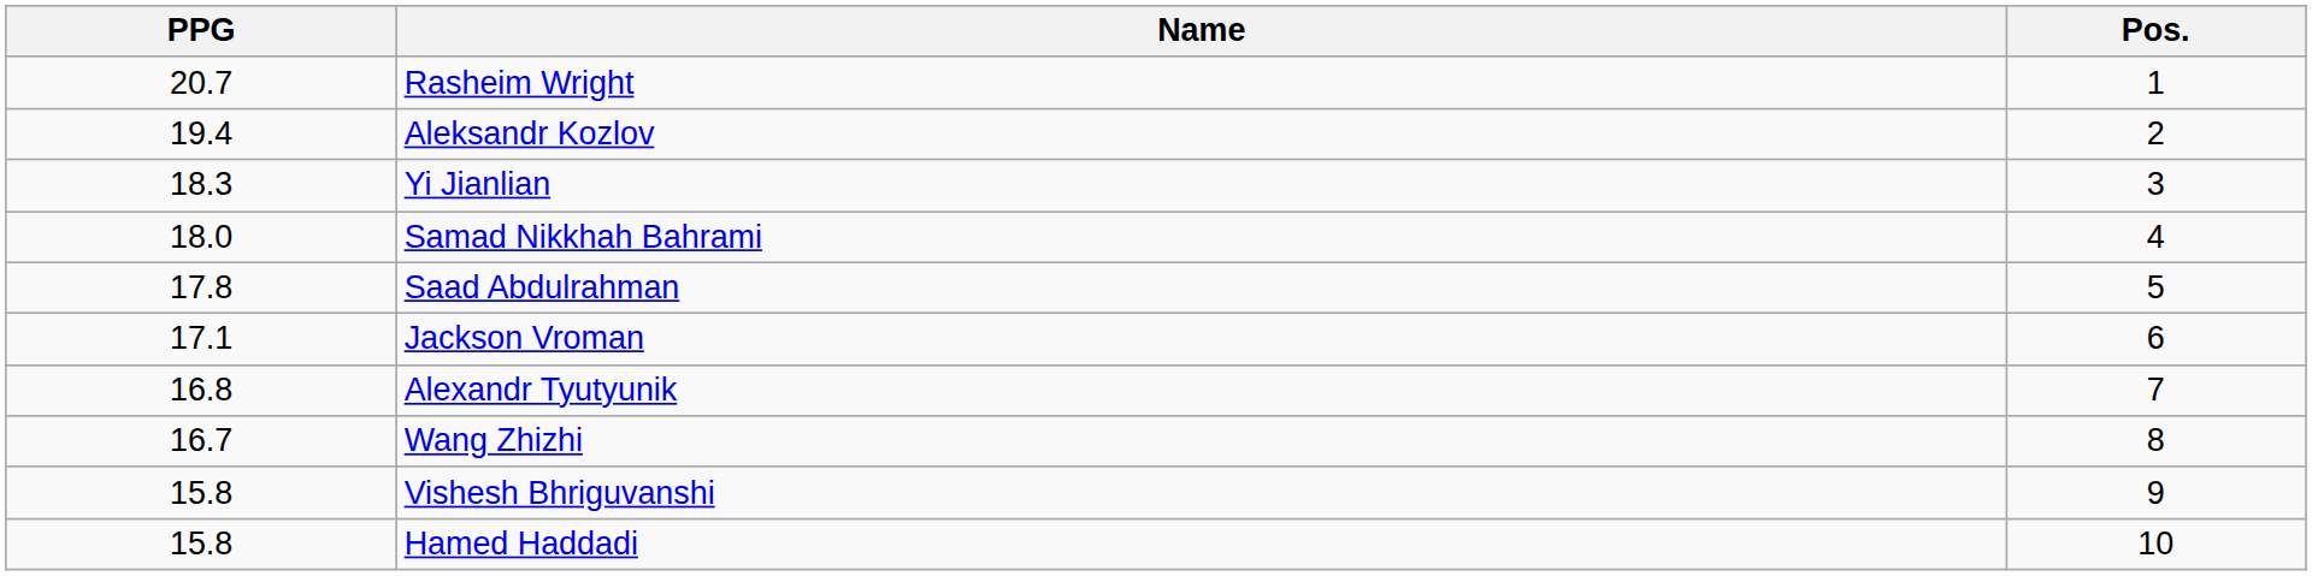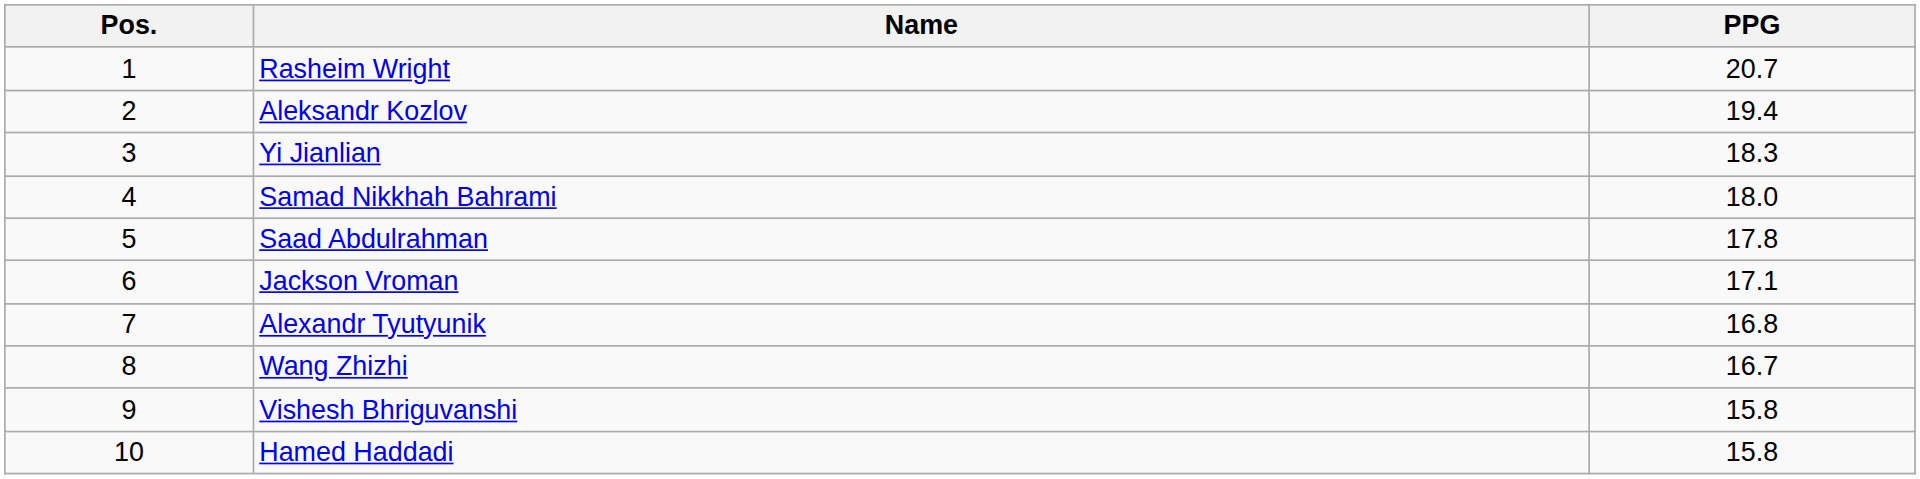columns swapped: Pos. <-> PPG
